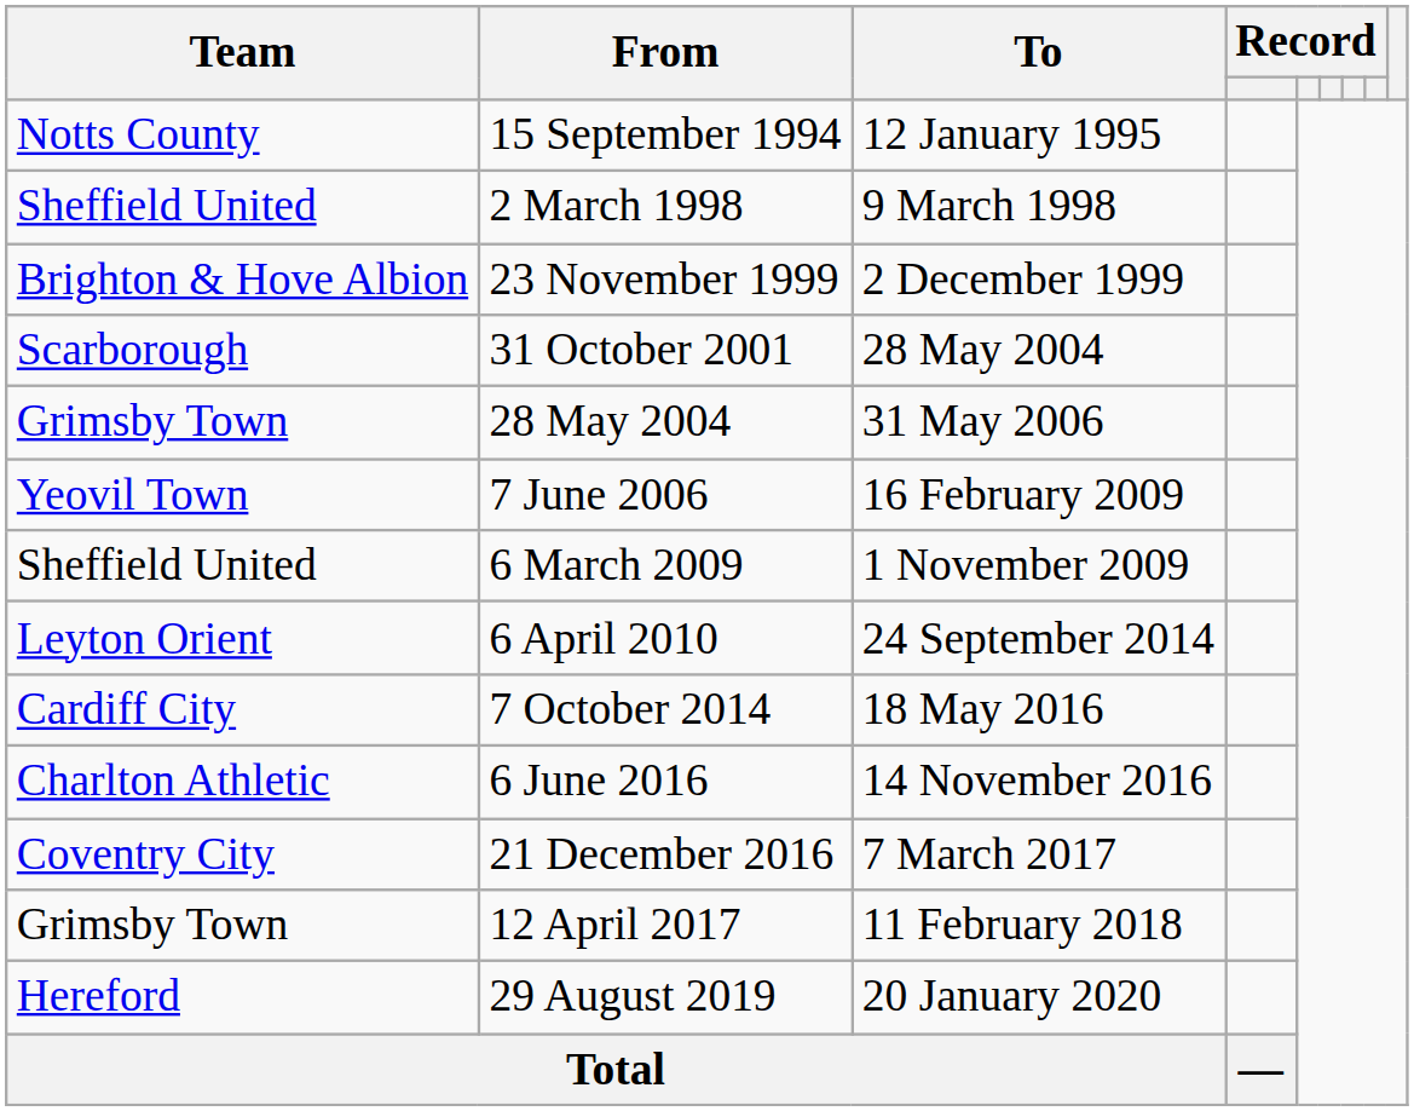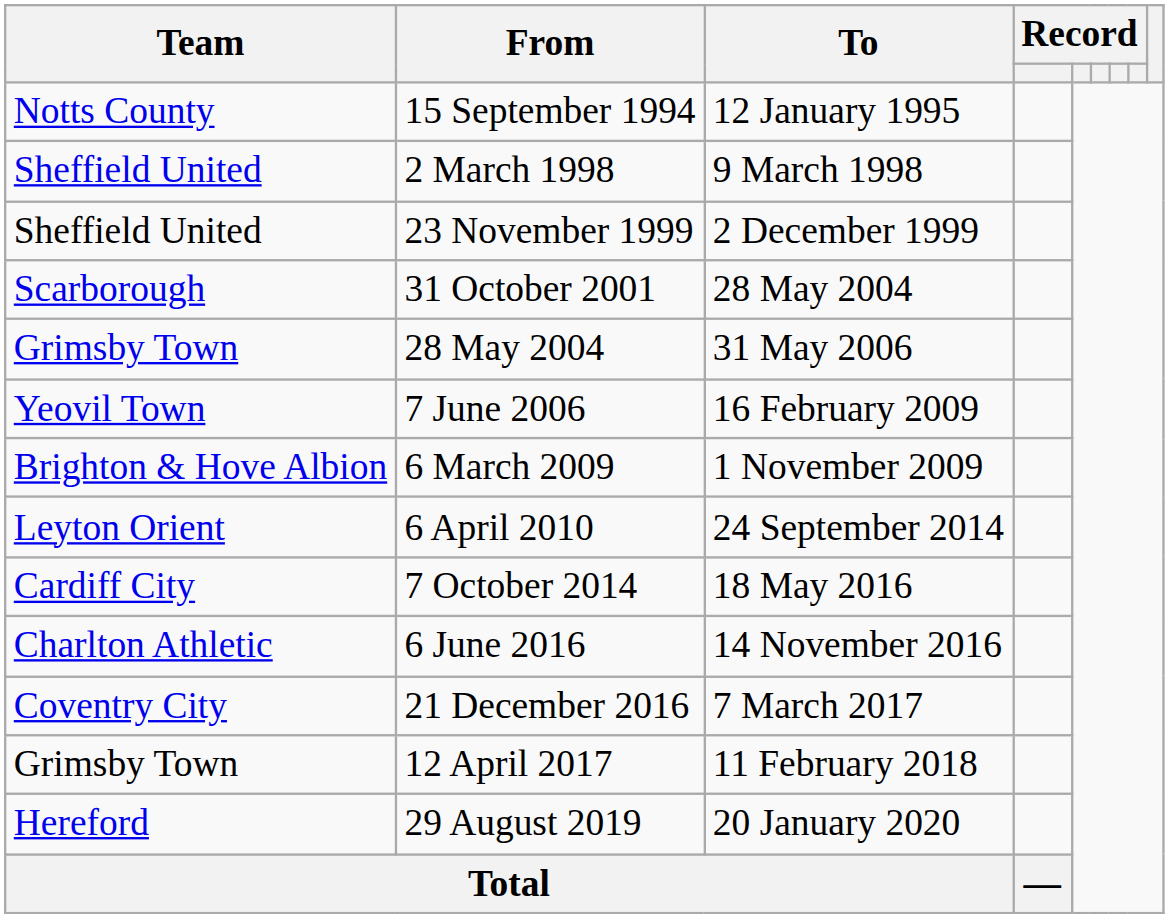23 November 1999 | Team: Brighton & Hove Albion -> Sheffield United
6 March 2009 | Team: Sheffield United -> Brighton & Hove Albion
